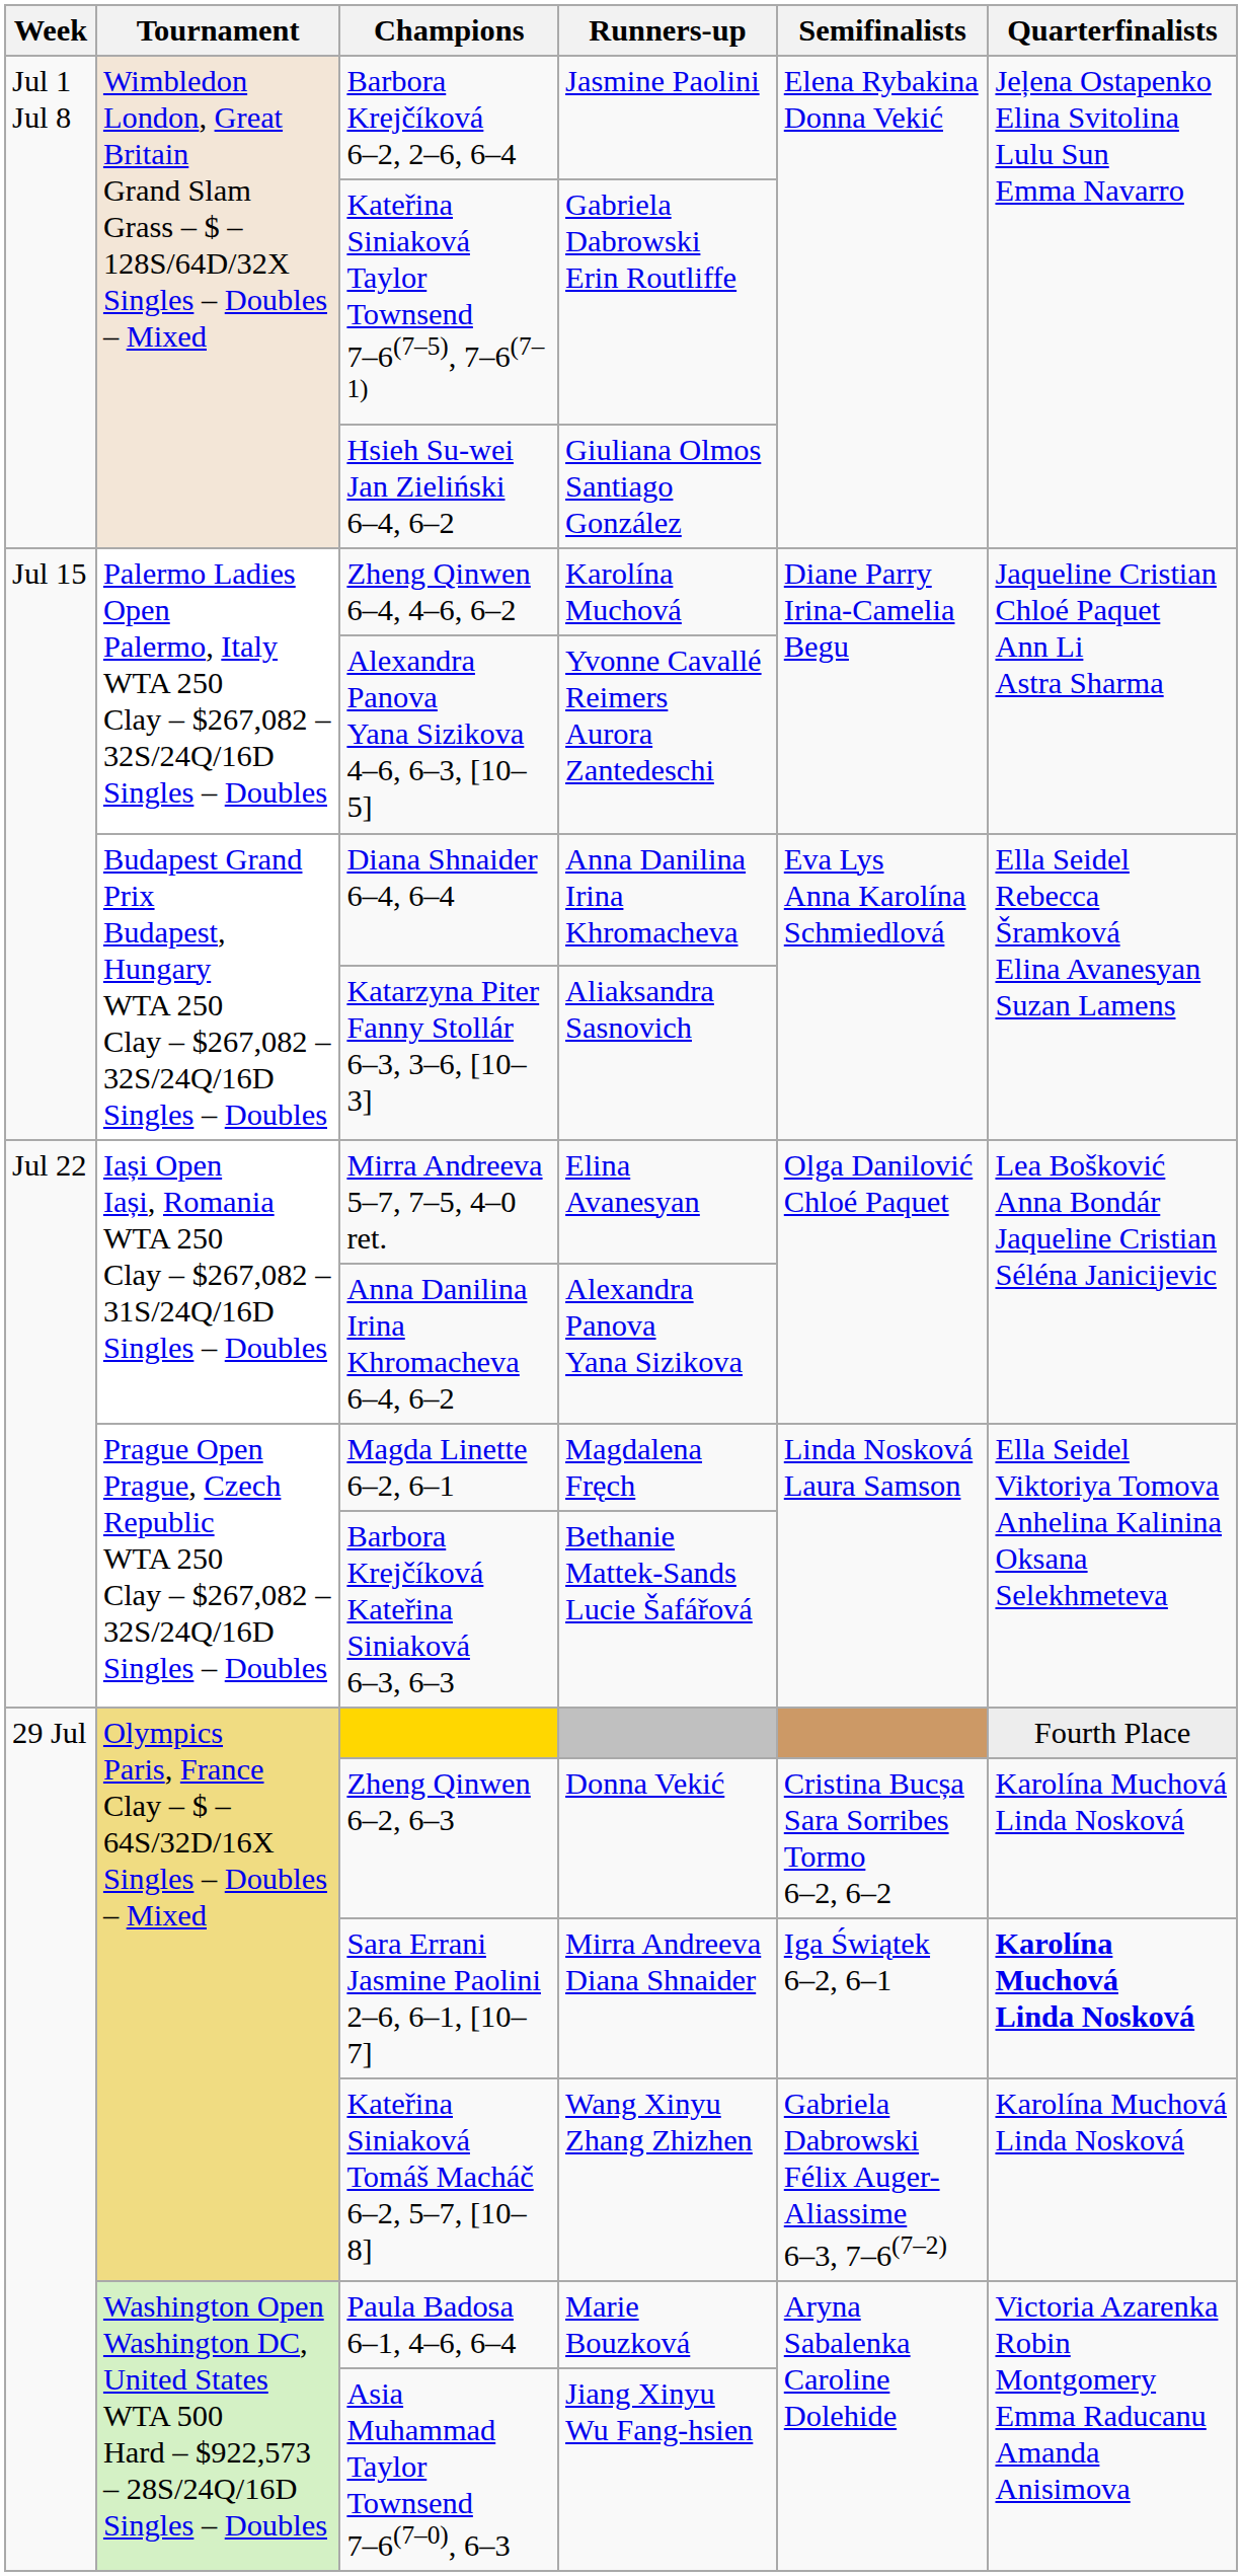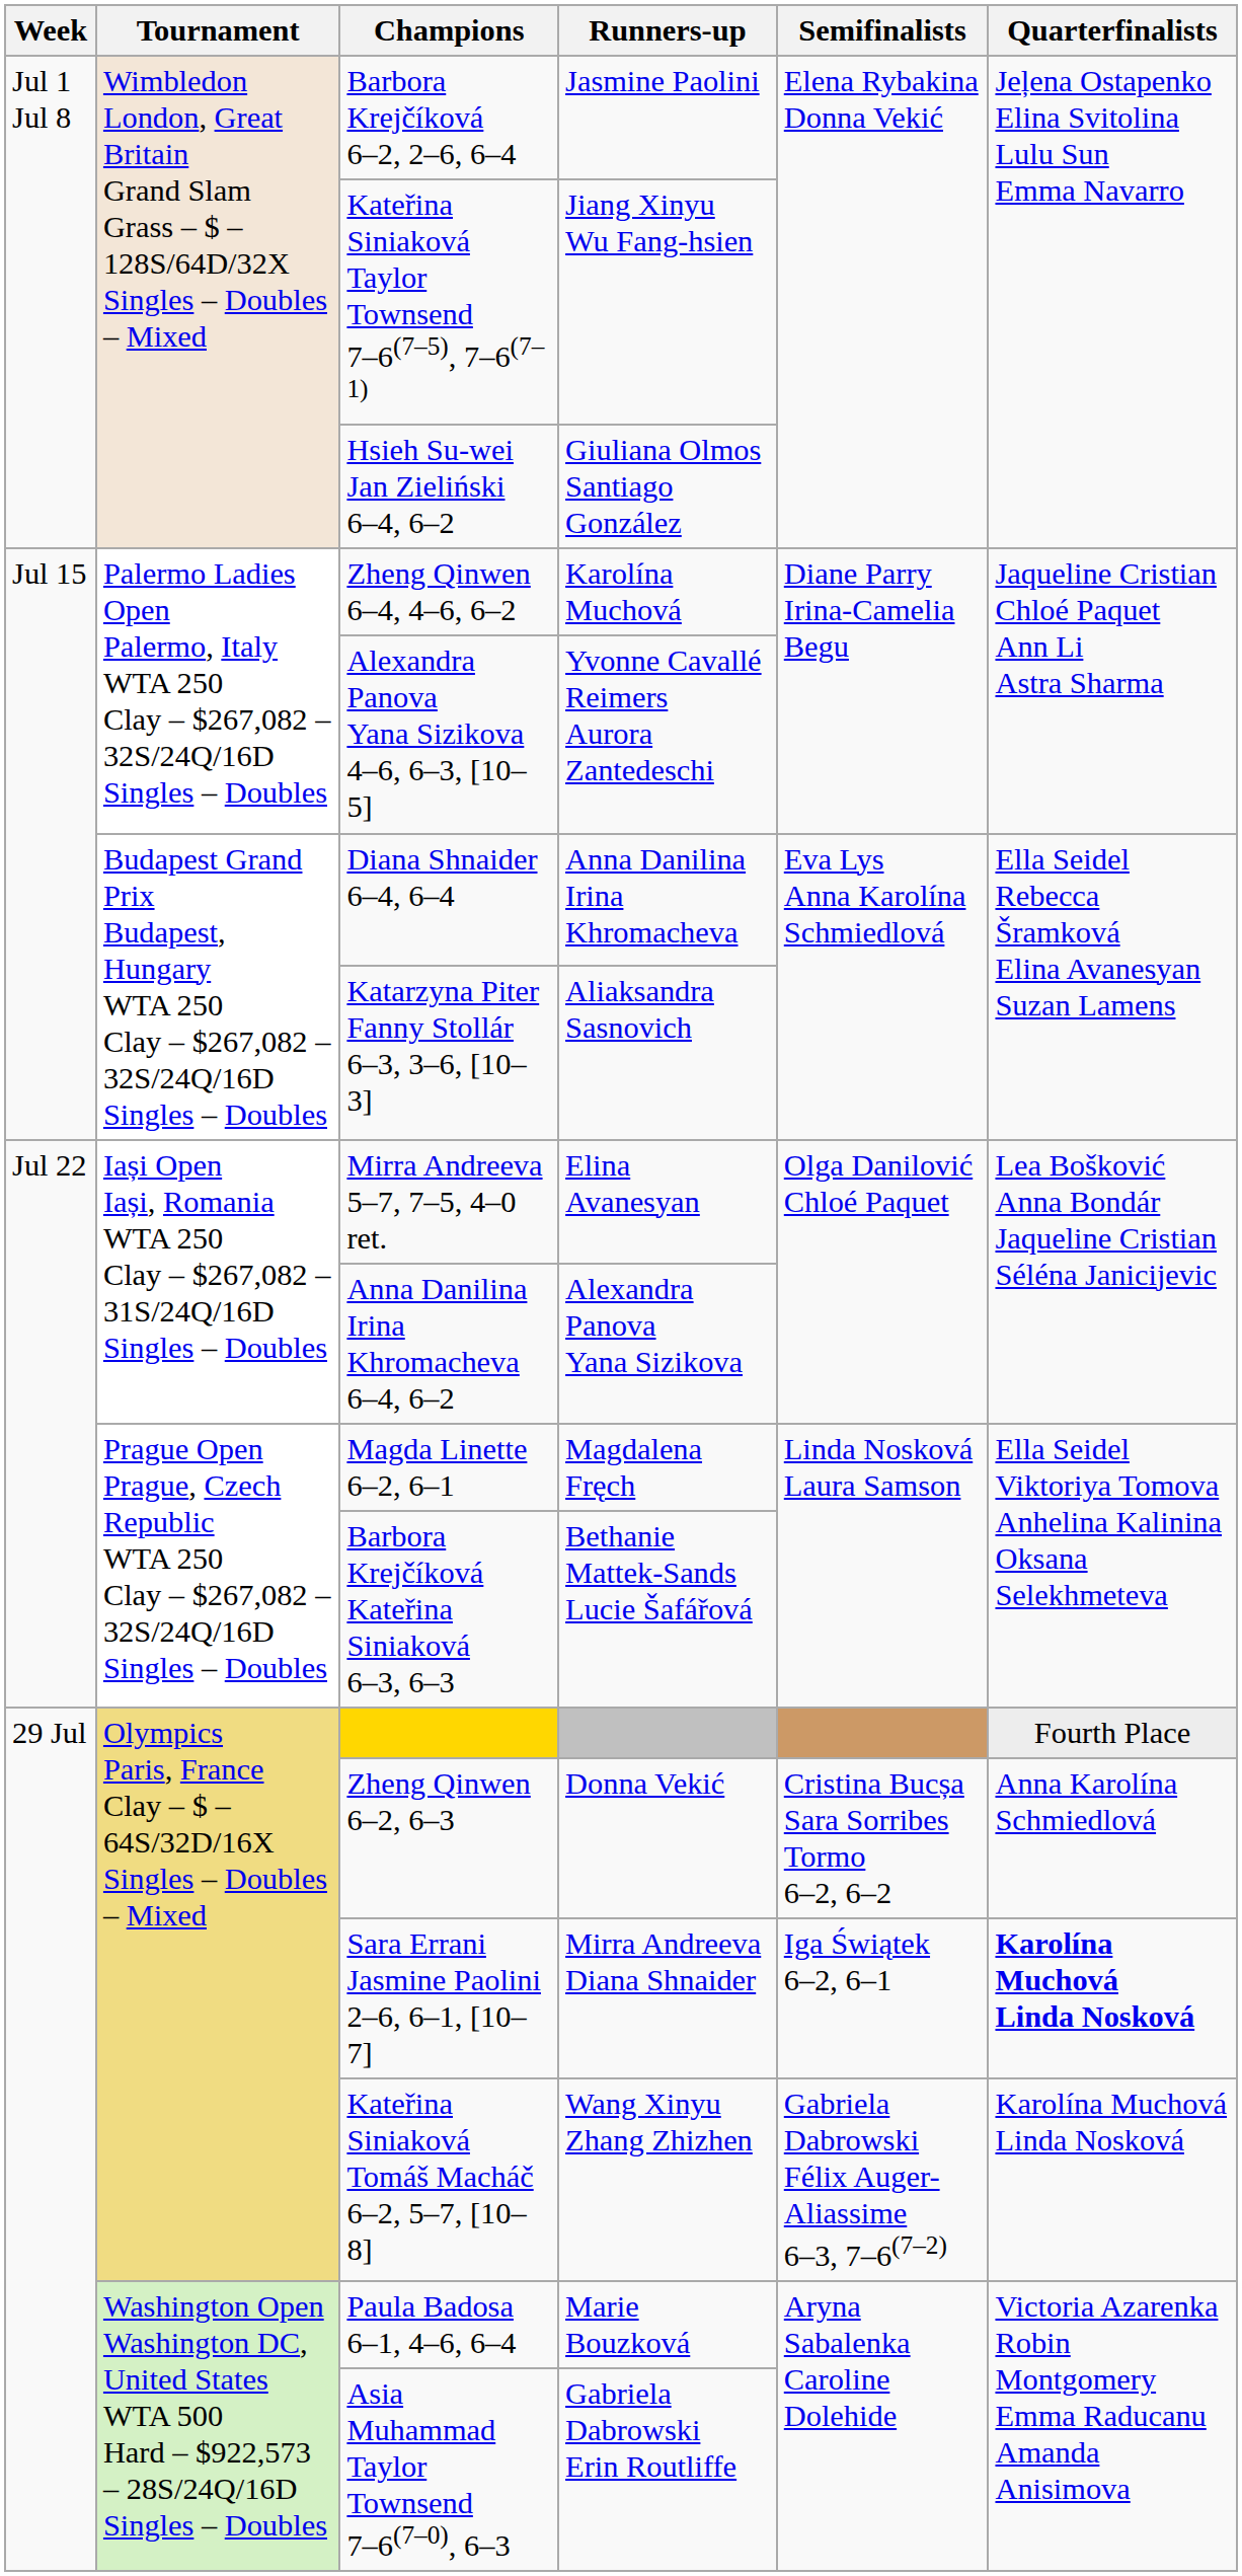Kateřina Siniaková Taylor Townsend 7–6(7–5), 7–6(7–1) | Runners-up: Gabriela Dabrowski Erin Routliffe -> Jiang Xinyu Wu Fang-hsien
Zheng Qinwen 6–2, 6–3 | Quarterfinalists: Karolína Muchová Linda Nosková -> Anna Karolína Schmiedlová
Asia Muhammad Taylor Townsend 7–6(7–0), 6–3 | Runners-up: Jiang Xinyu Wu Fang-hsien -> Gabriela Dabrowski Erin Routliffe
